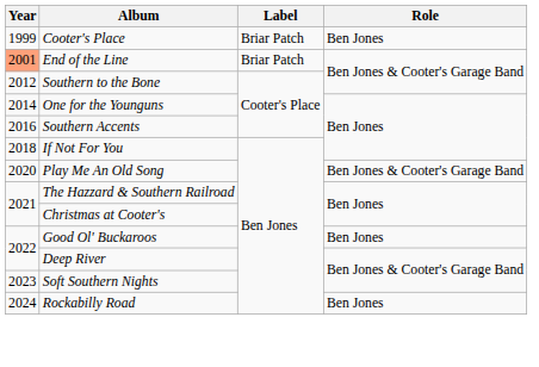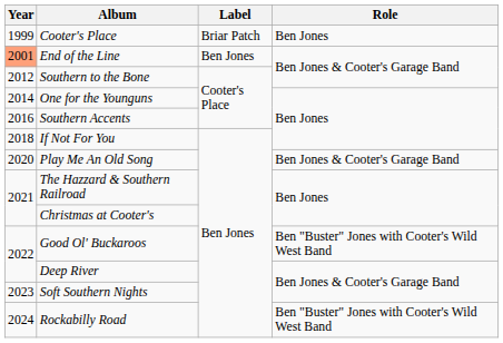End of the Line | Label: Briar Patch -> Ben Jones
Good Ol' Buckaroos | Role: Ben Jones -> Ben "Buster" Jones with Cooter's Wild West Band
Rockabilly Road | Role: Ben Jones -> Ben "Buster" Jones with Cooter's Wild West Band
